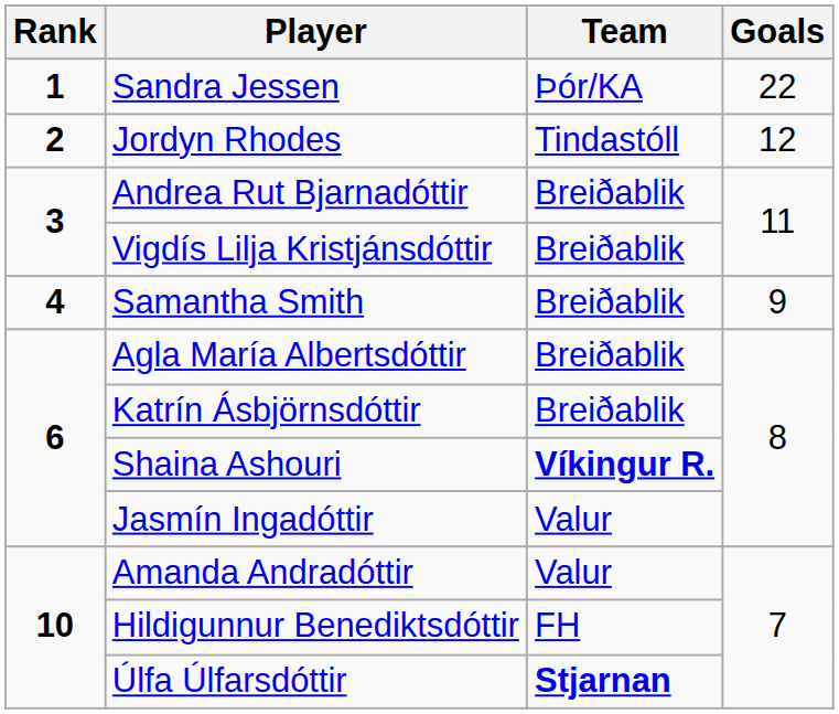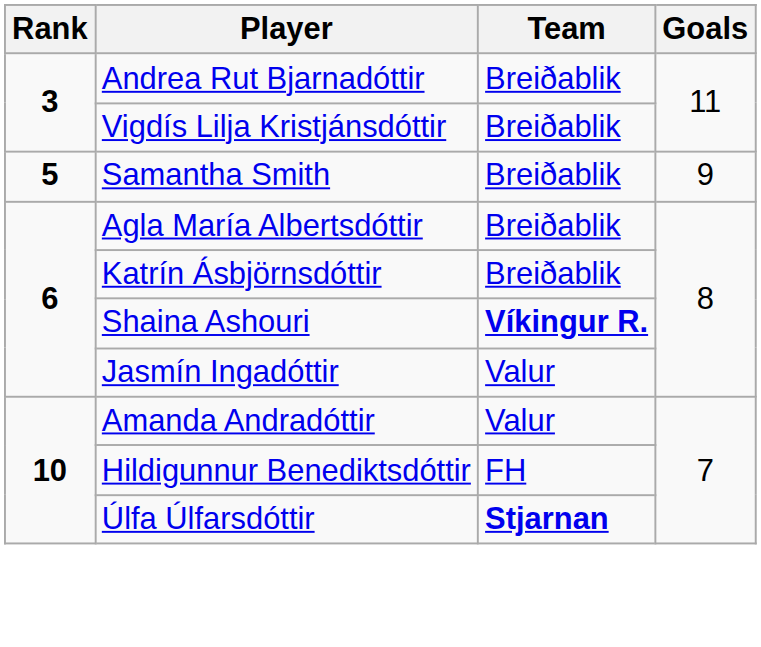- row: 1 | Sandra Jessen | Þór/KA | 22
- row: 2 | Jordyn Rhodes | Tindastóll | 12
Samantha Smith | Rank: 4 -> 5
